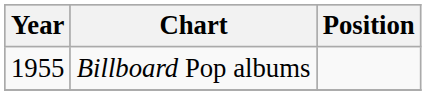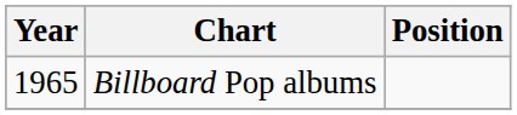Billboard Pop albums | Year: 1955 -> 1965
